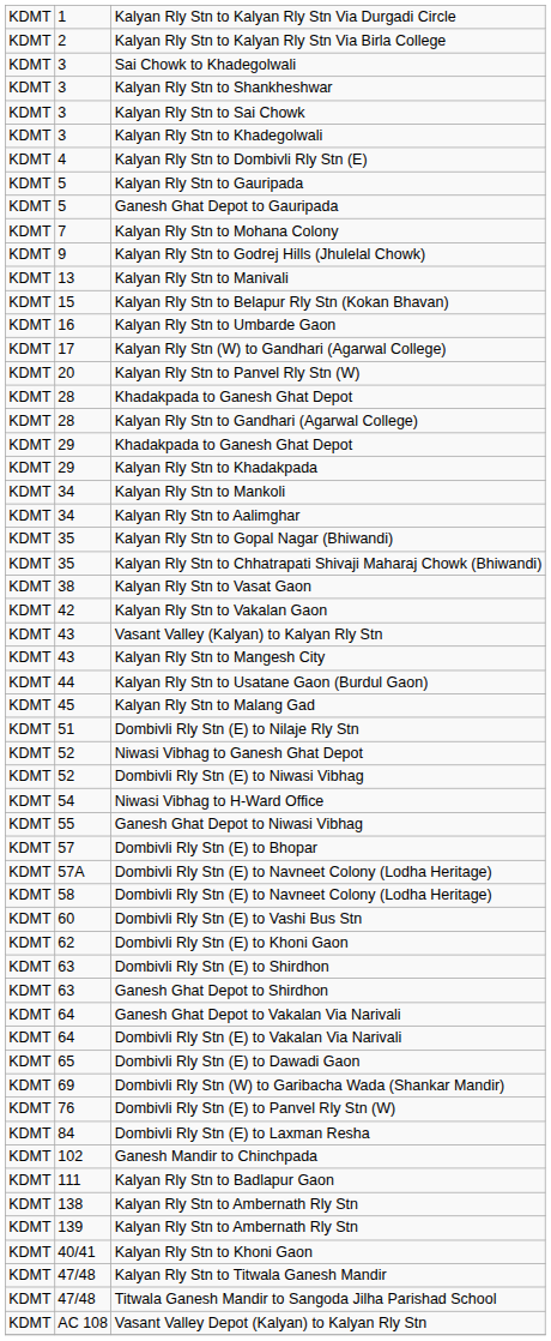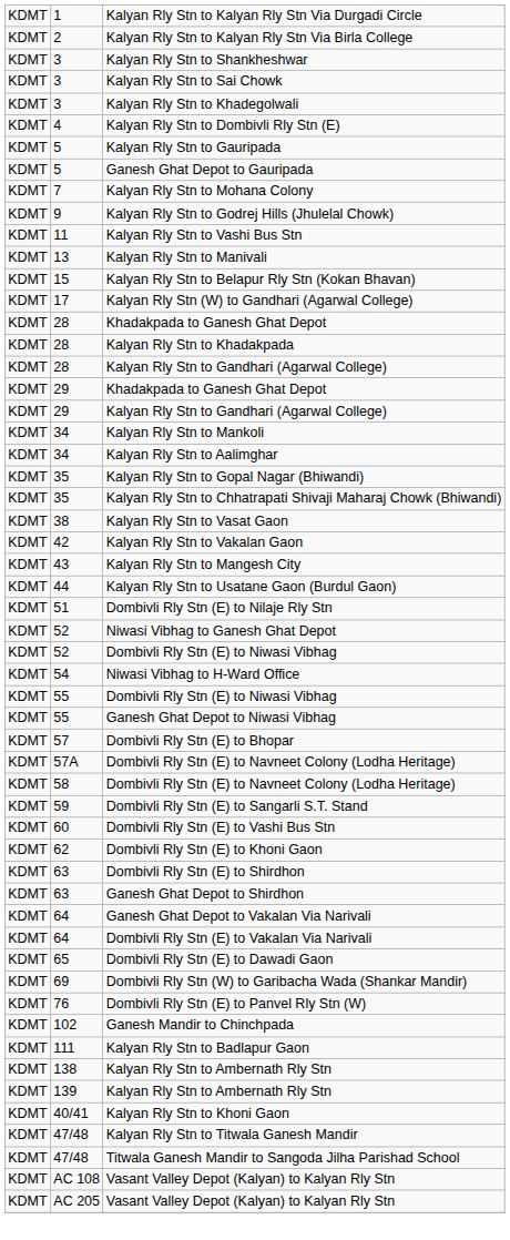- row: KDMT | 3 | Sai Chowk to Khadegolwali
+ row: KDMT | 11 | Kalyan Rly Stn to Vashi Bus Stn
- row: KDMT | 16 | Kalyan Rly Stn to Umbarde Gaon
- row: KDMT | 20 | Kalyan Rly Stn to Panvel Rly Stn (W)
+ row: KDMT | 28 | Kalyan Rly Stn to Khadakpada
+ row: KDMT | 29 | Kalyan Rly Stn to Gandhari (Agarwal College)
- row: KDMT | 29 | Kalyan Rly Stn to Khadakpada
- row: KDMT | 43 | Vasant Valley (Kalyan) to Kalyan Rly Stn
- row: KDMT | 45 | Kalyan Rly Stn to Malang Gad
+ row: KDMT | 55 | Dombivli Rly Stn (E) to Niwasi Vibhag
+ row: KDMT | 59 | Dombivli Rly Stn (E) to Sangarli S.T. Stand
- row: KDMT | 84 | Dombivli Rly Stn (E) to Laxman Resha
+ row: KDMT | AC 205 | Vasant Valley Depot (Kalyan) to Kalyan Rly Stn
